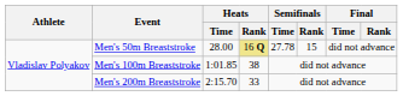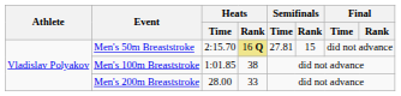Men's 50m Breaststroke | Heats / Time: 28.00 -> 2:15.70
Men's 50m Breaststroke | Semifinals / Time: 27.78 -> 27.81
Men's 200m Breaststroke | Heats / Time: 2:15.70 -> 28.00
